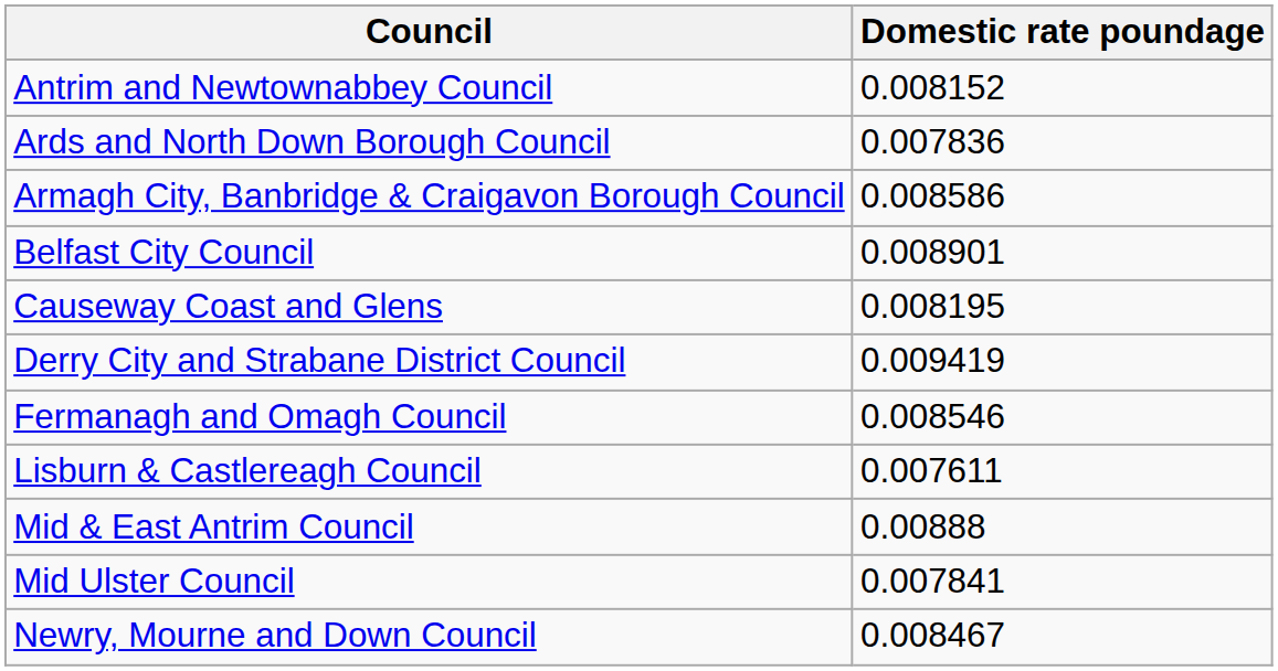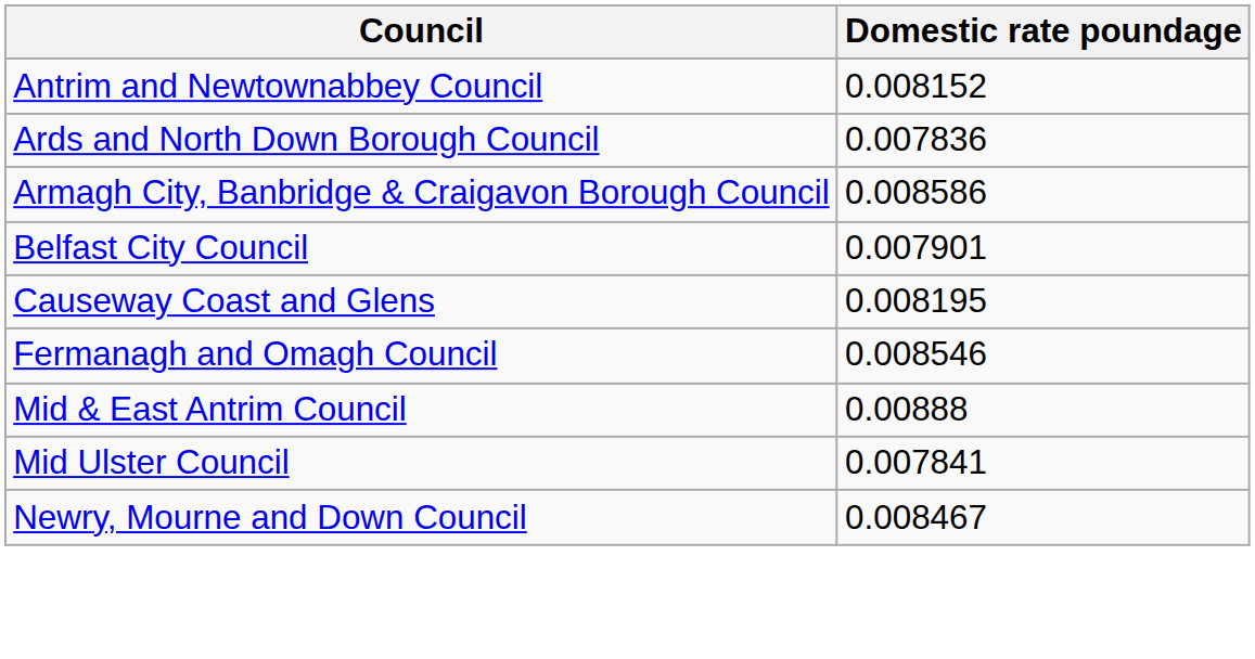Belfast City Council | Domestic rate poundage: 0.008901 -> 0.007901
- row: Derry City and Strabane District Council | 0.009419
- row: Lisburn & Castlereagh Council | 0.007611
